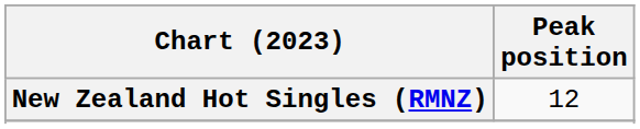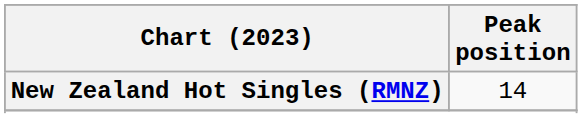New Zealand Hot Singles (RMNZ) | Peak position: 12 -> 14
